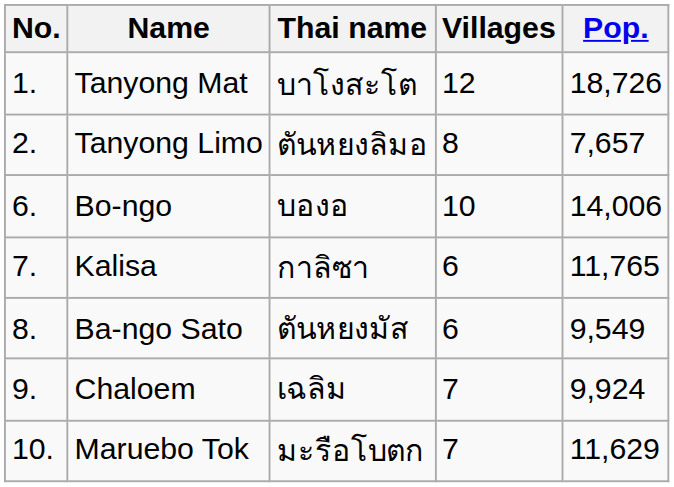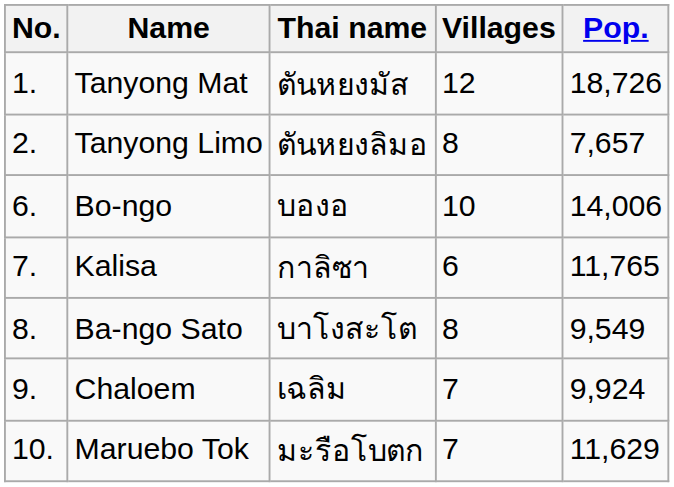Tanyong Mat | Thai name: บาโงสะโต -> ตันหยงมัส
Ba-ngo Sato | Thai name: ตันหยงมัส -> บาโงสะโต
Ba-ngo Sato | Villages: 6 -> 8
